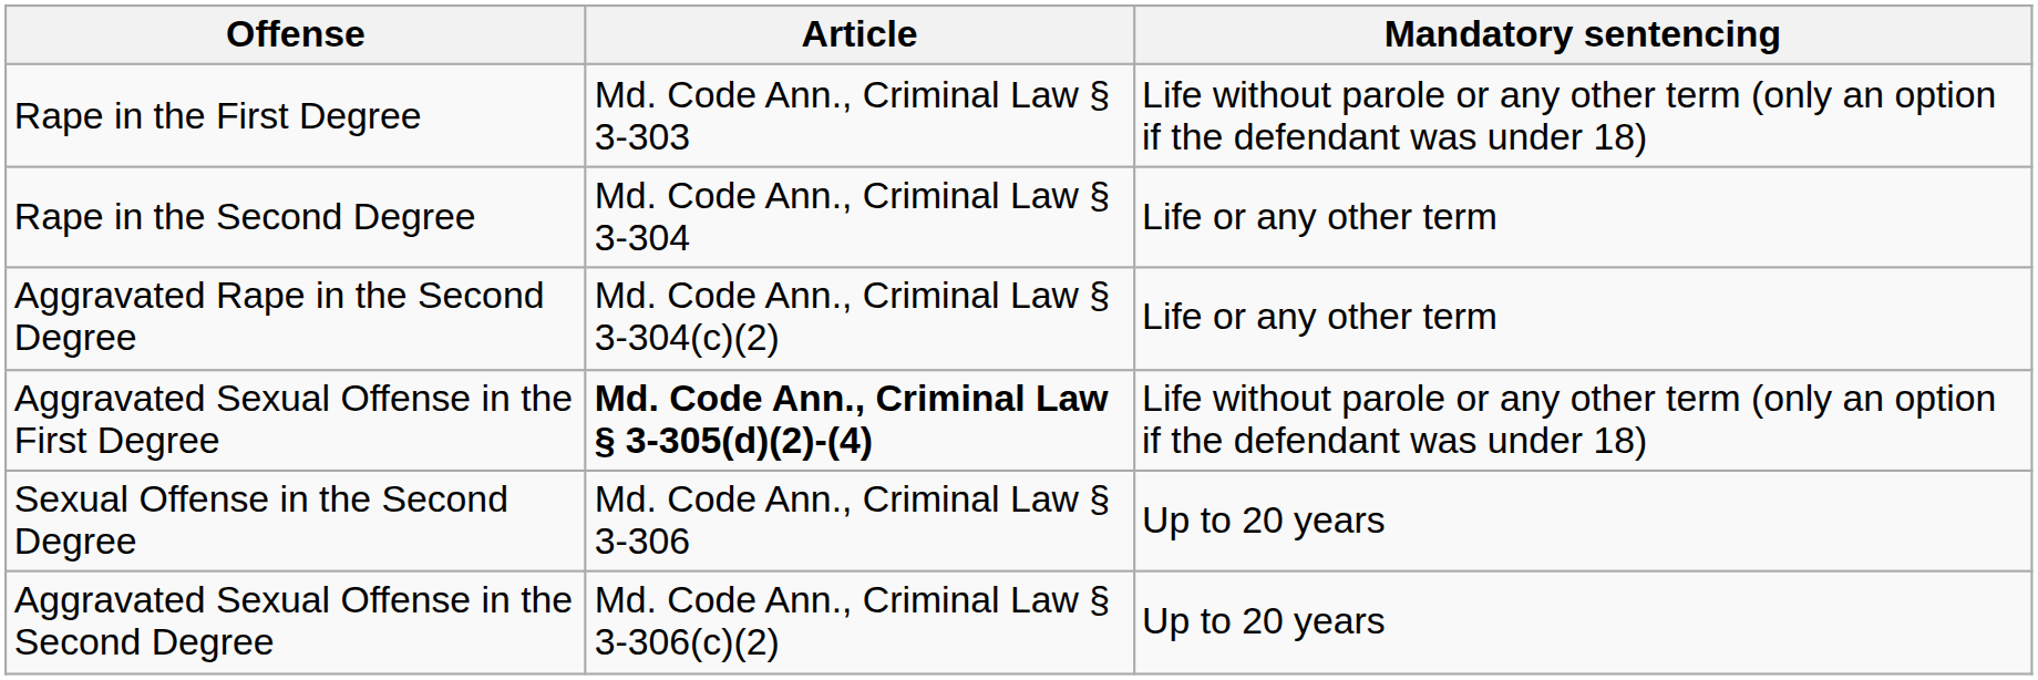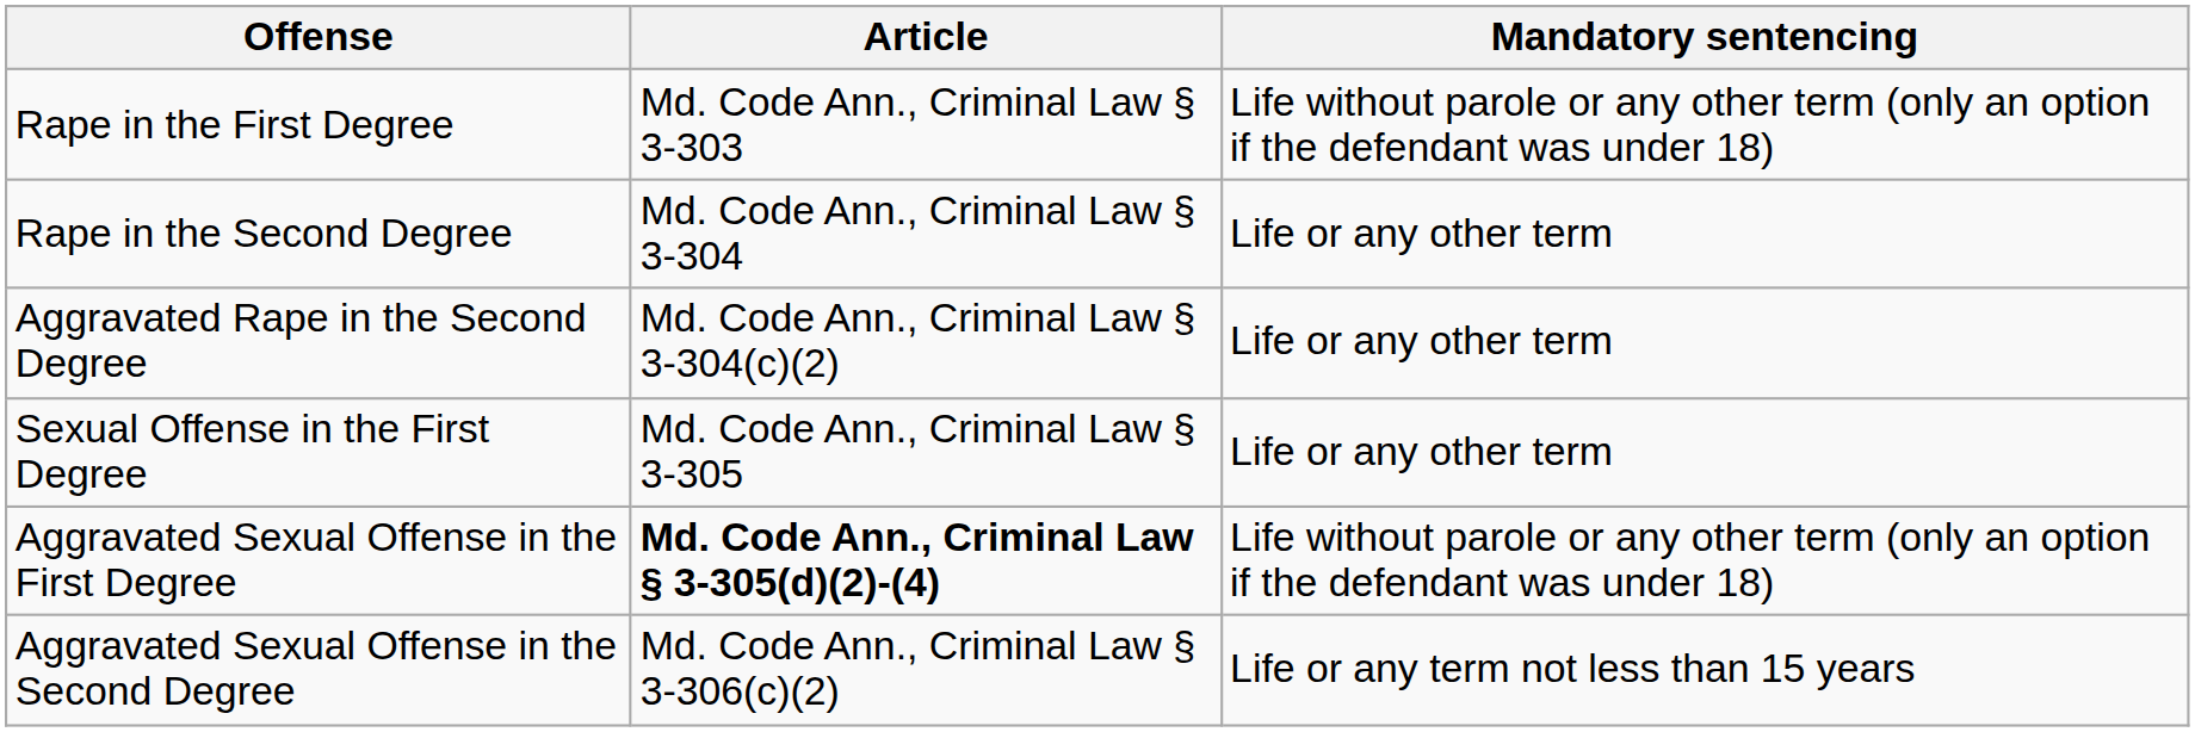+ row: Sexual Offense in the First Degree | Md. Code Ann., Criminal Law § 3-305 | Life or any other term
- row: Sexual Offense in the Second Degree | Md. Code Ann., Criminal Law § 3-306 | Up to 20 years
Aggravated Sexual Offense in the Second Degree | Mandatory sentencing: Up to 20 years -> Life or any term not less than 15 years
